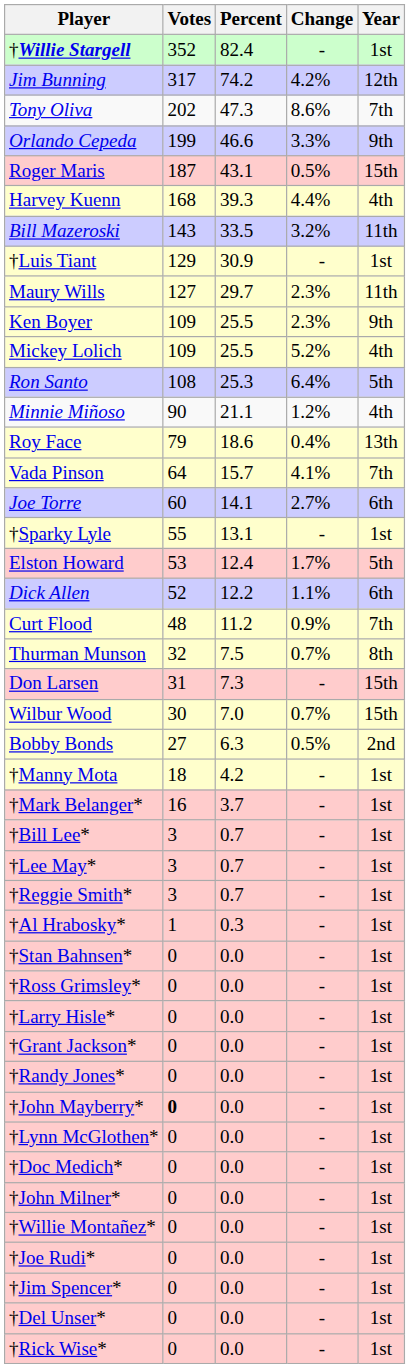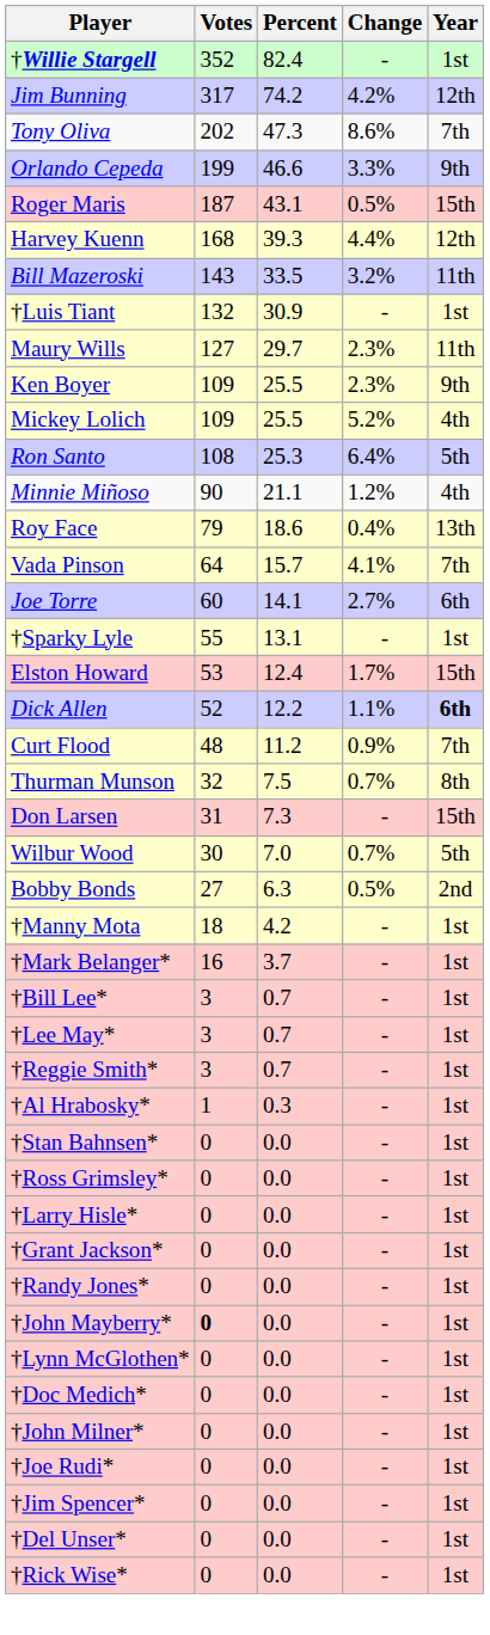Harvey Kuenn | Year: 4th -> 12th
†Luis Tiant | Votes: 129 -> 132
Elston Howard | Year: 5th -> 15th
Dick Allen | Year: normal -> bold
Wilbur Wood | Year: 15th -> 5th
- row: †Willie Montañez* | 0 | 0.0 | - | 1st
